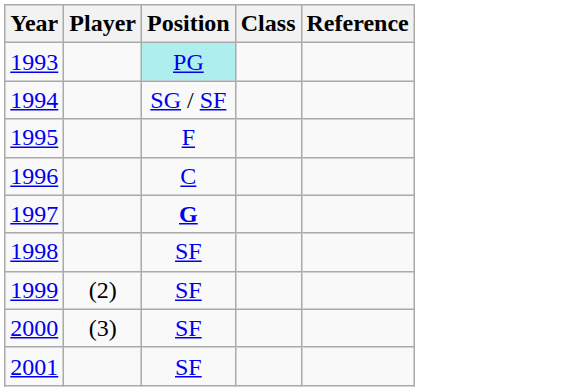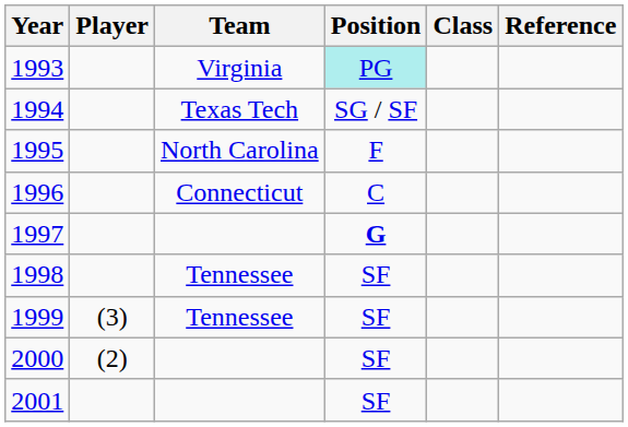+ column: Team | Virginia | Texas Tech | North Carolina | Connecticut | Tennessee | Tennessee
1999 | Player: (2) -> (3)
2000 | Player: (3) -> (2)
